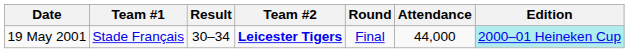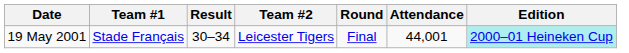19 May 2001 | Team #2: bold -> normal
19 May 2001 | Attendance: 44,000 -> 44,001
